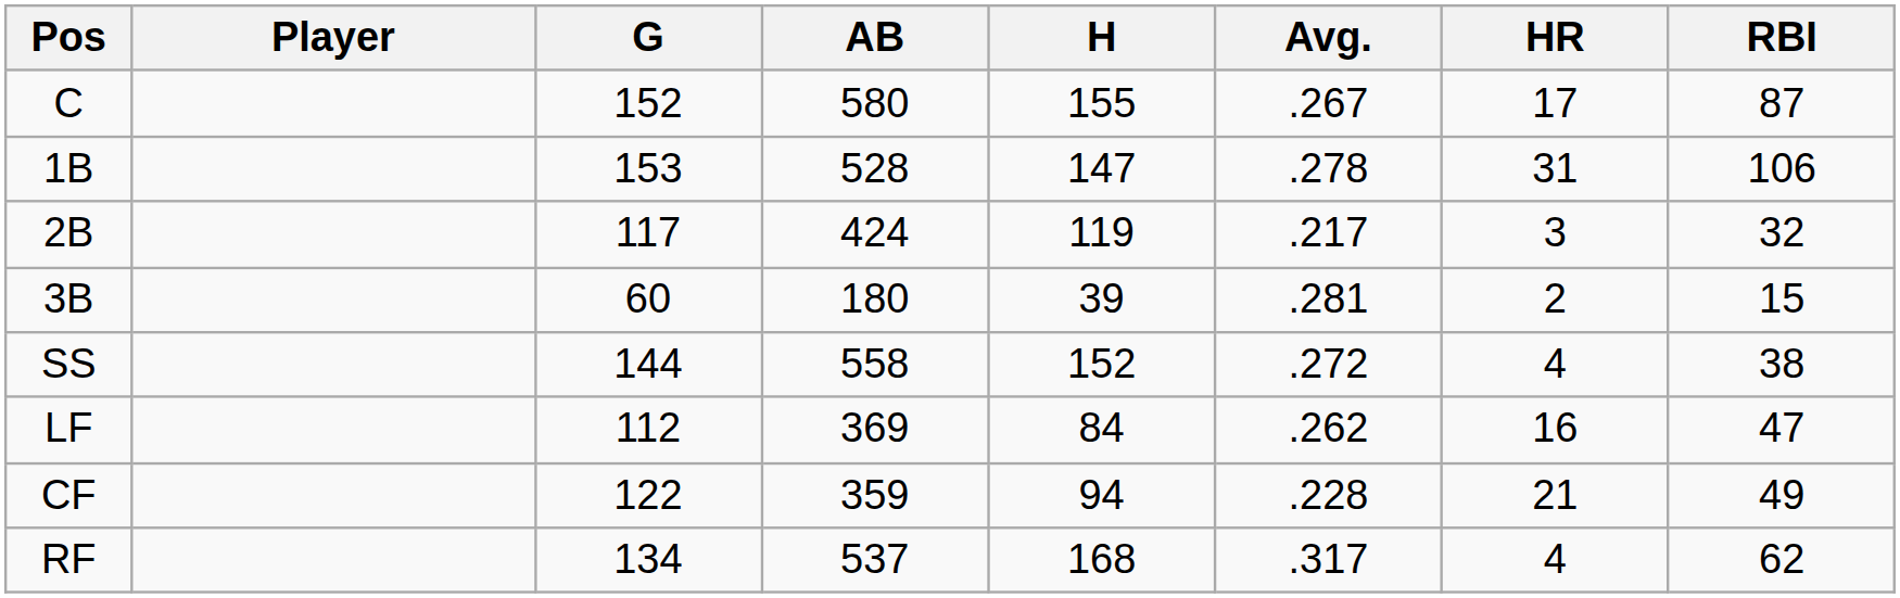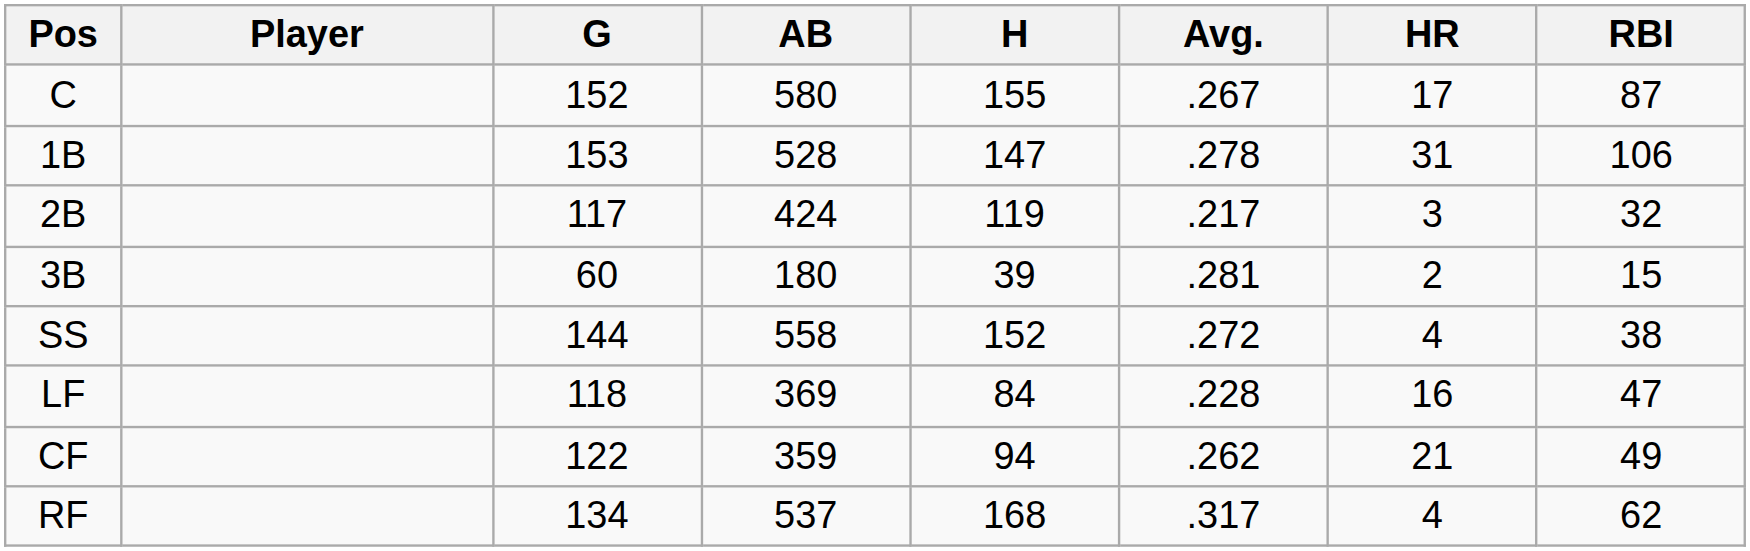LF | G: 112 -> 118
LF | Avg.: .262 -> .228
CF | Avg.: .228 -> .262
